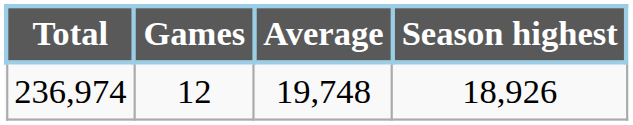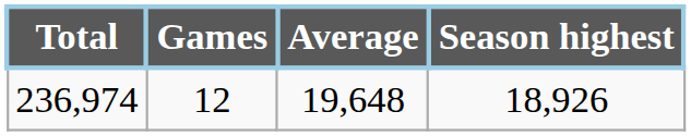236,974 | Average: 19,748 -> 19,648
